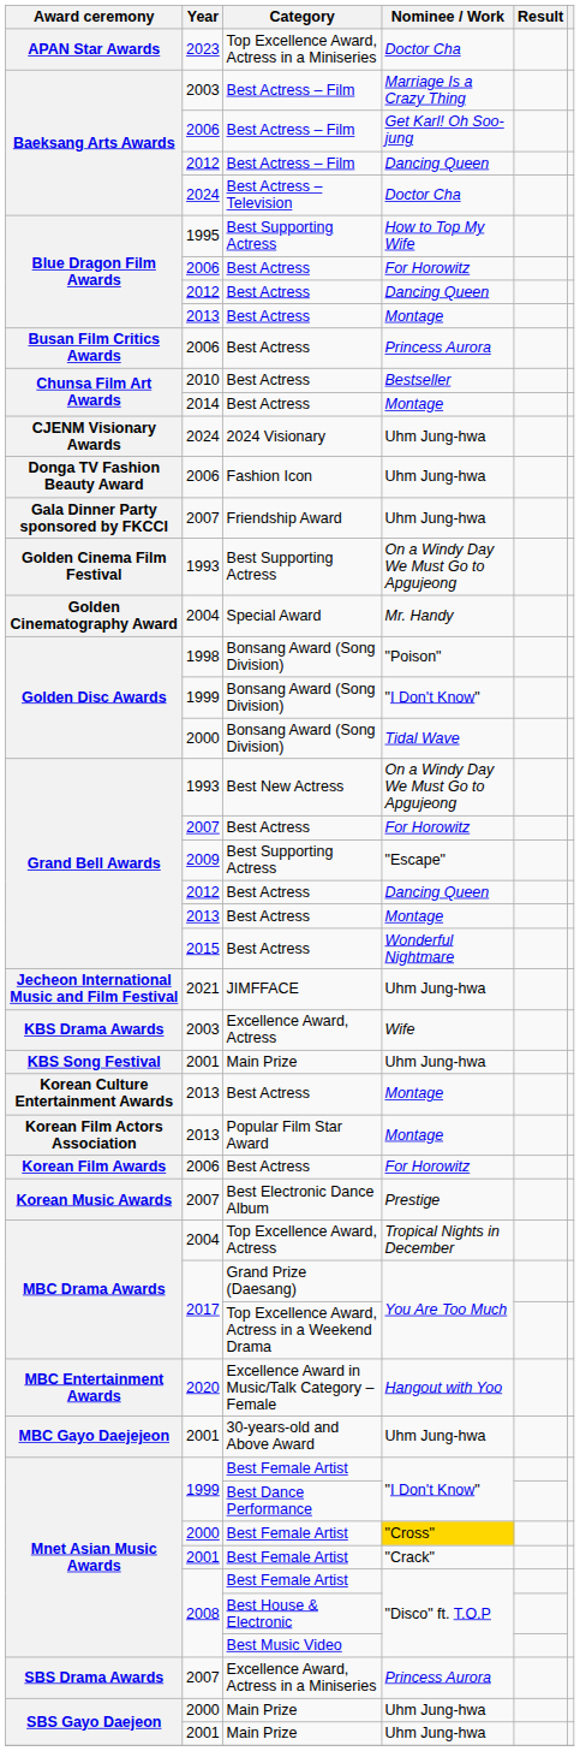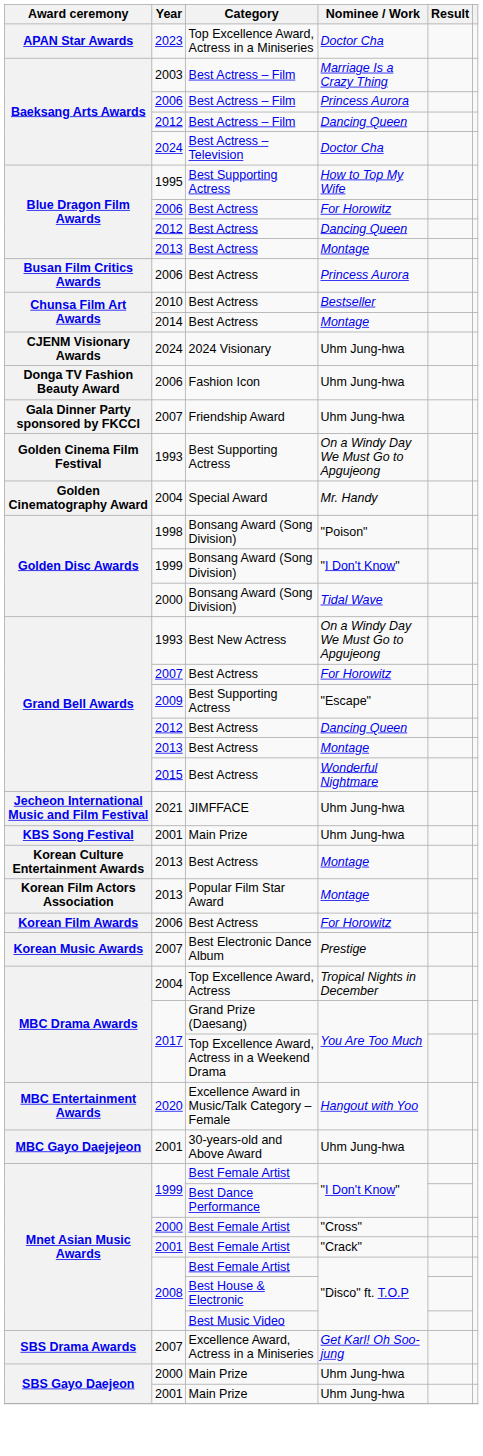2006 / Best Actress – Film | Nominee / Work: Get Karl! Oh Soo-jung -> Princess Aurora
- row: KBS Drama Awards | 2003 | Excellence Award, Actress | Wife
2000 / Best Female Artist | Nominee / Work: gold background -> no background
Excellence Award, Actress in a Miniseries | Nominee / Work: Princess Aurora -> Get Karl! Oh Soo-jung
